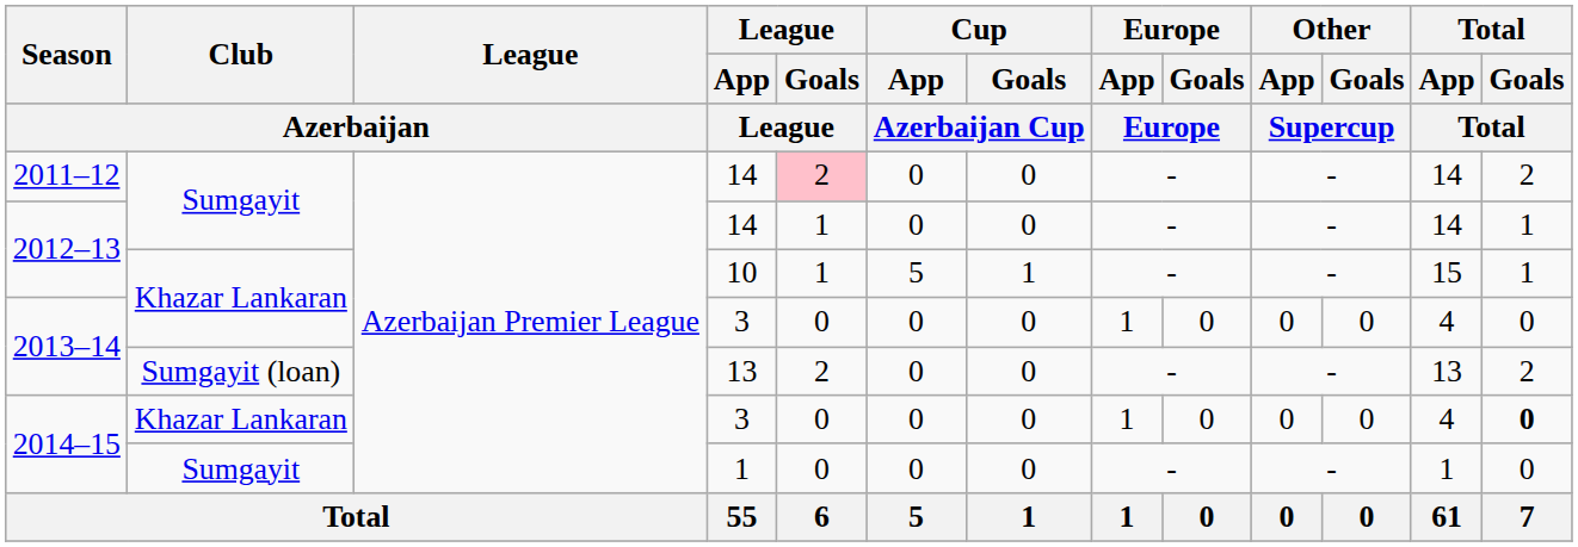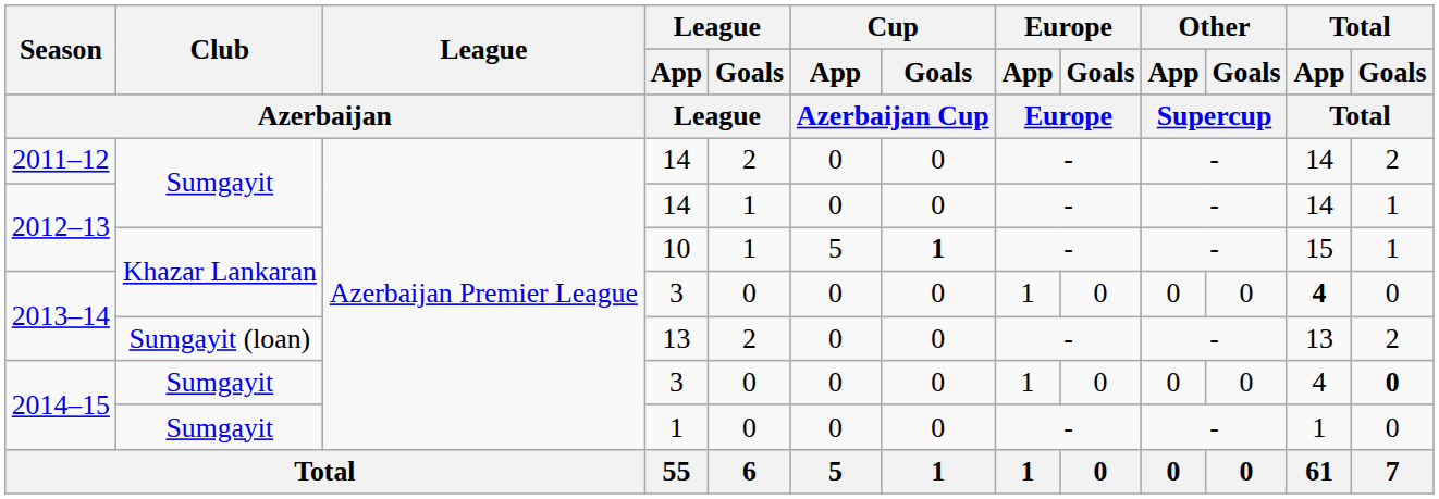2011–12 / 14 | League / Goals / League: pink background -> no background
10 | Cup / Goals / Azerbaijan Cup: normal -> bold
2013–14 / 3 | Total / App / Total: normal -> bold
2014–15 / 3 | Club / Azerbaijan: Khazar Lankaran -> Sumgayit
